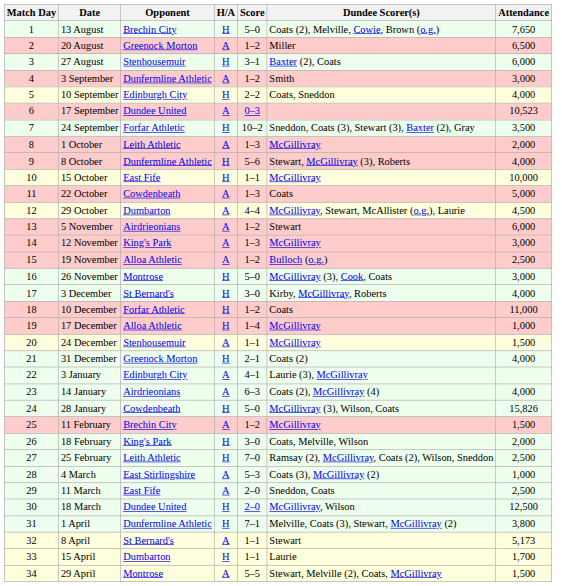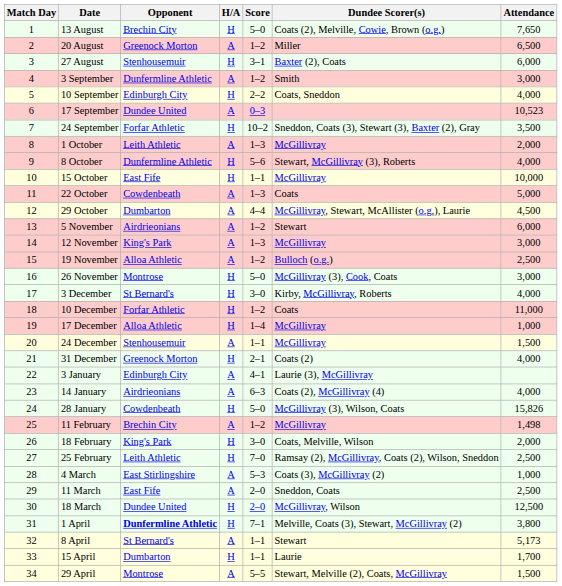11 February | Attendance: 1,500 -> 1,498
1 April | Opponent: normal -> bold
